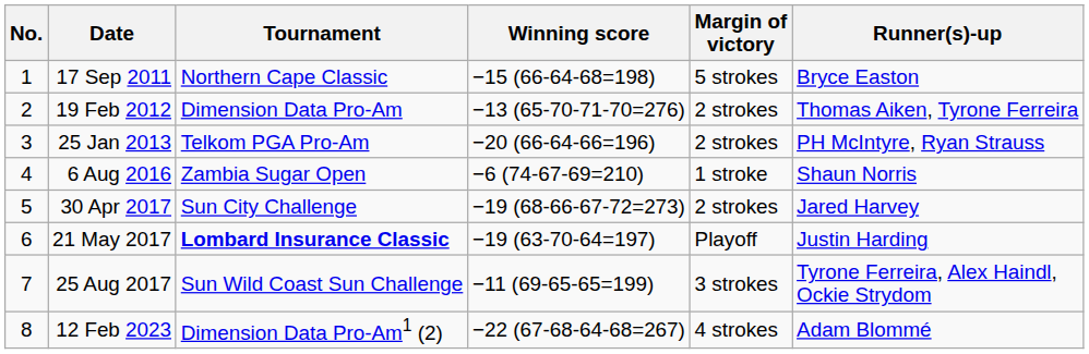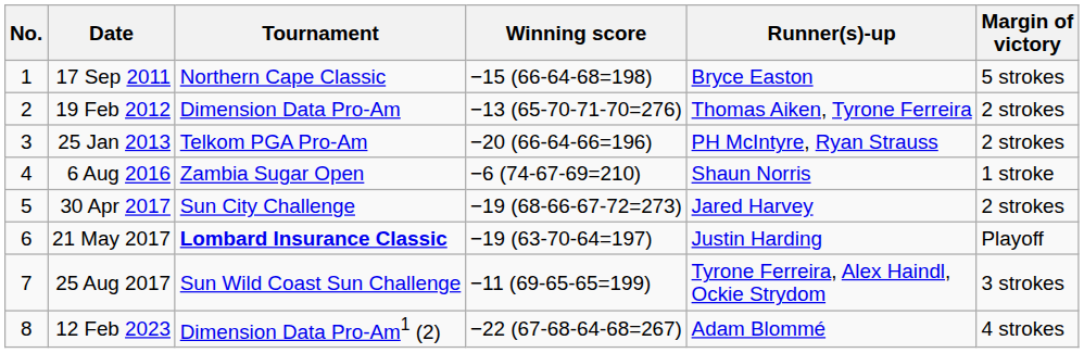columns swapped: Margin of victory <-> Runner(s)-up
